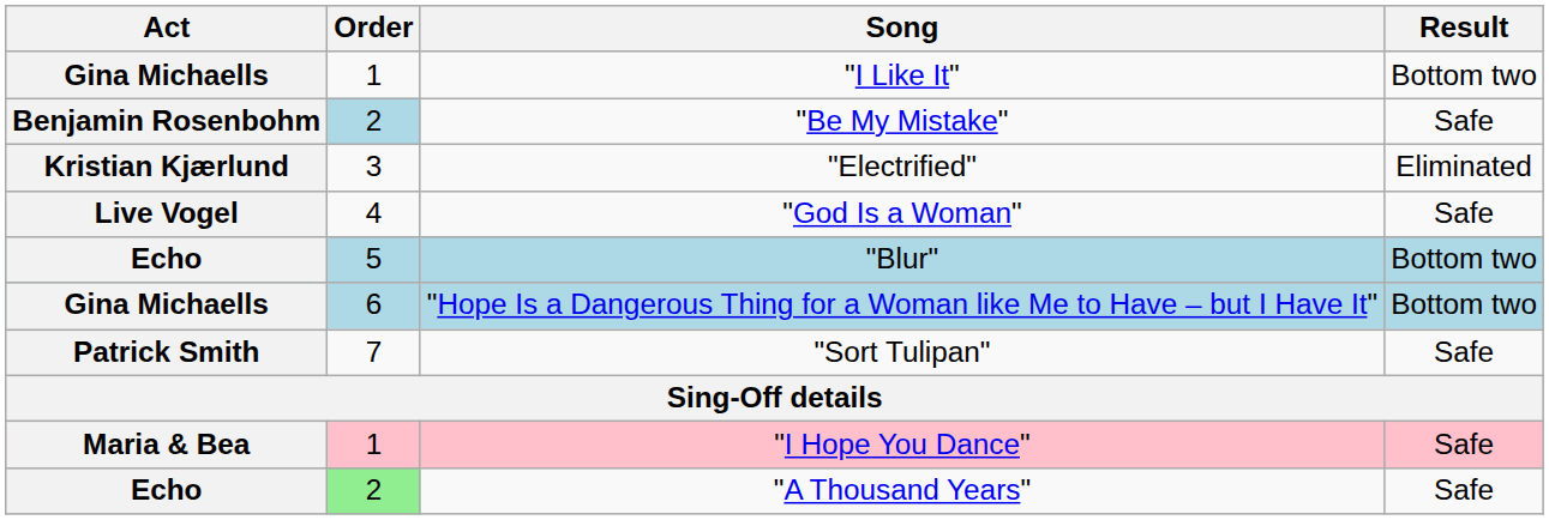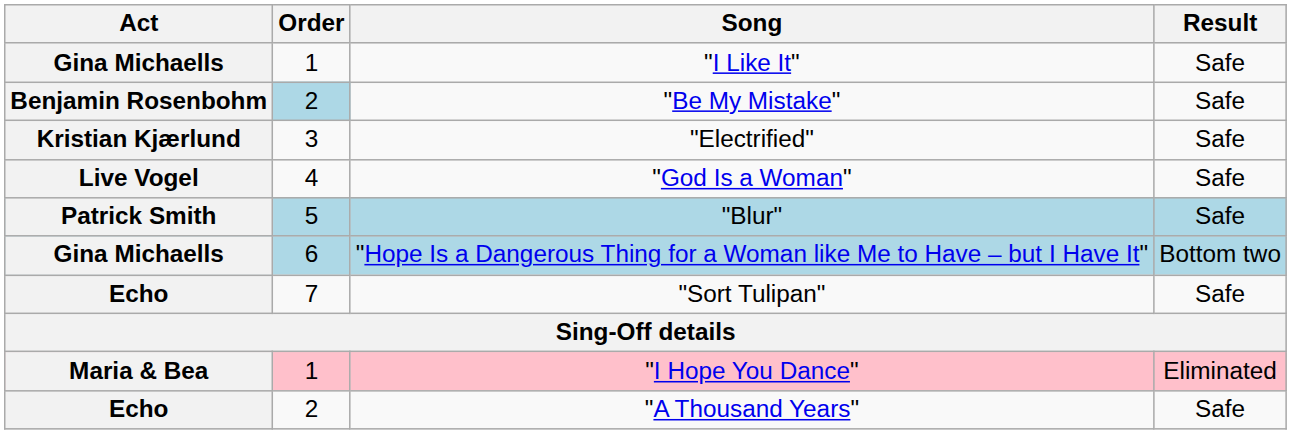"I Like It" | Result: Bottom two -> Safe
"Electrified" | Result: Eliminated -> Safe
"Blur" | Act: Echo -> Patrick Smith
"Blur" | Result: Bottom two -> Safe
"Sort Tulipan" | Act: Patrick Smith -> Echo
"I Hope You Dance" | Result: Safe -> Eliminated
"A Thousand Years" | Order: lightgreen background -> no background
